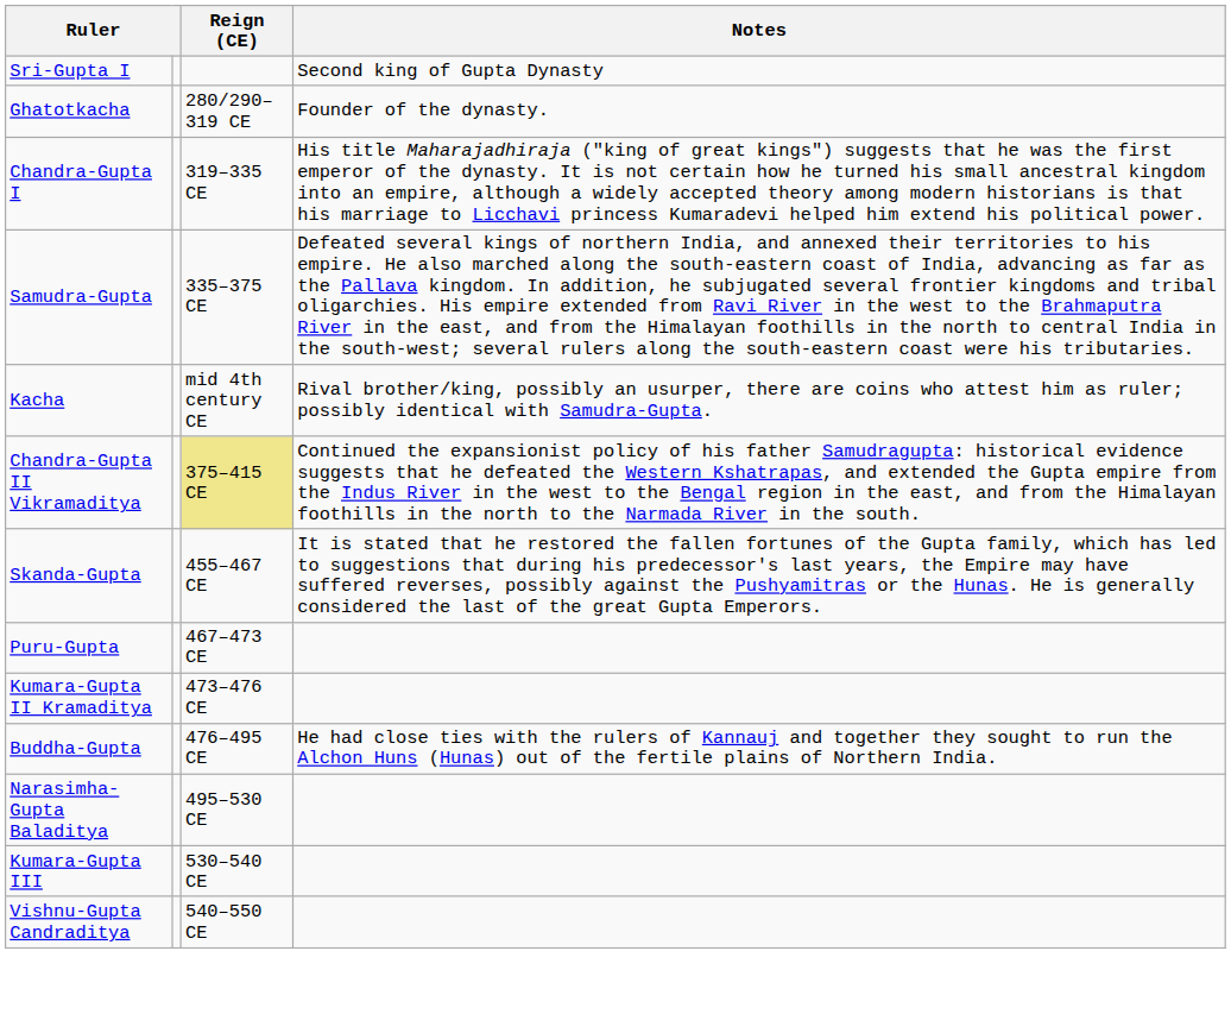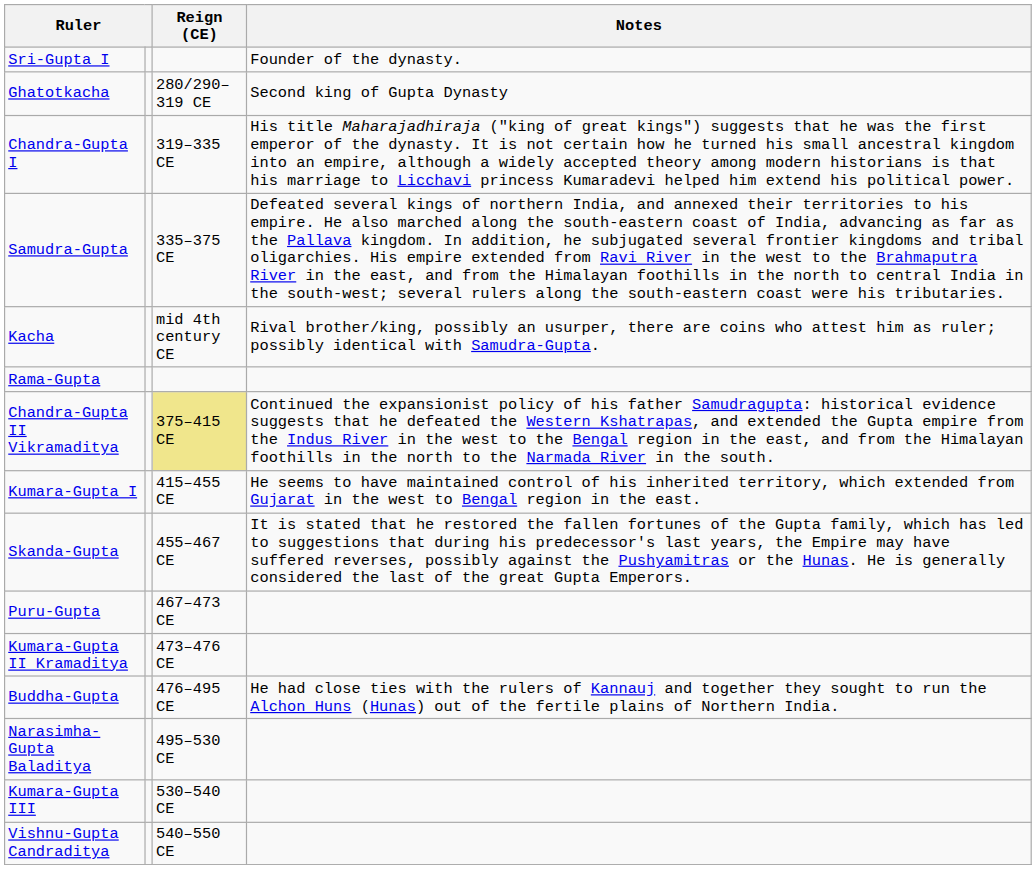Sri-Gupta I | Notes: Second king of Gupta Dynasty -> Founder of the dynasty.
Ghatotkacha | Notes: Founder of the dynasty. -> Second king of Gupta Dynasty
+ row: Rama-Gupta
+ row: Kumara-Gupta I | 415–455 CE | He seems to have maintained control of his inherited territory, which extended from Gujarat in the west to Bengal region in the east.
